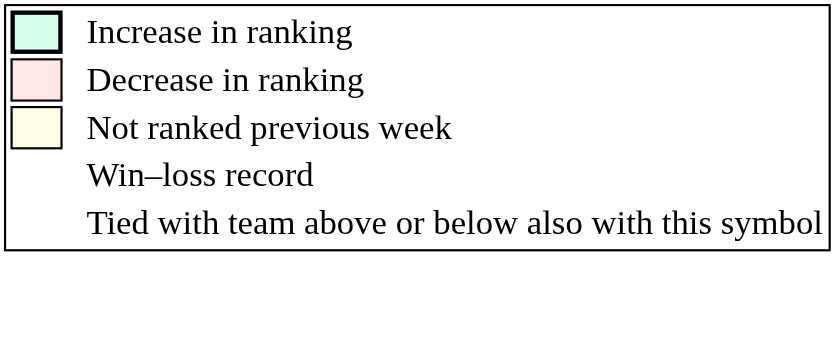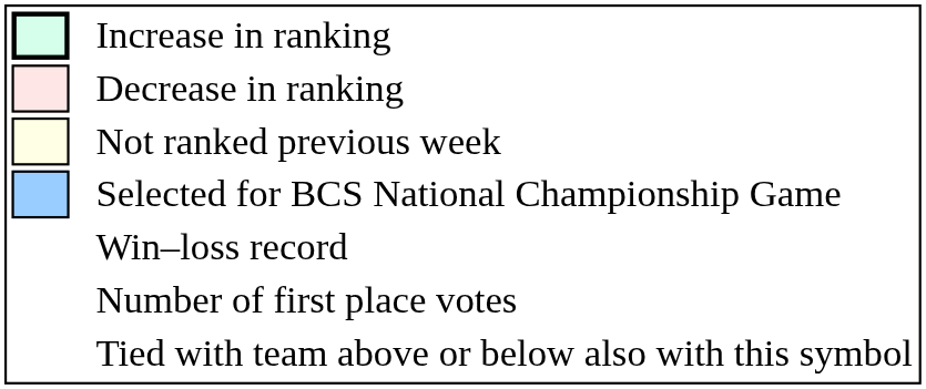+ row: Selected for BCS National Championship Game
+ row: Number of first place votes
